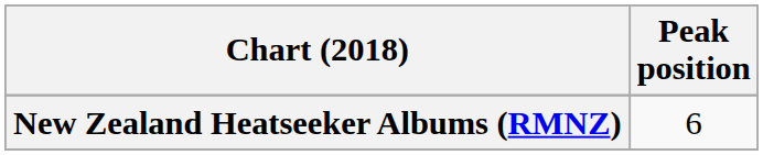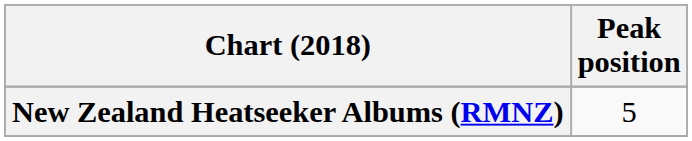New Zealand Heatseeker Albums (RMNZ) | Peak position: 6 -> 5
